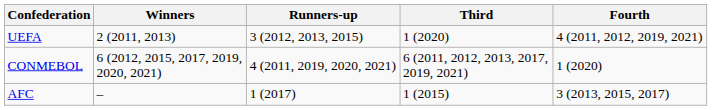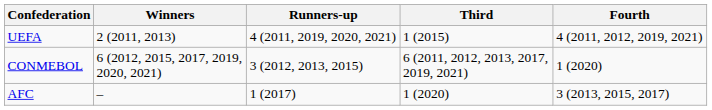UEFA | Runners-up: 3 (2012, 2013, 2015) -> 4 (2011, 2019, 2020, 2021)
UEFA | Third: 1 (2020) -> 1 (2015)
CONMEBOL | Runners-up: 4 (2011, 2019, 2020, 2021) -> 3 (2012, 2013, 2015)
AFC | Third: 1 (2015) -> 1 (2020)
